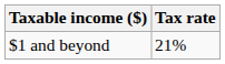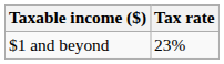$1 and beyond | Tax rate: 21% -> 23%
